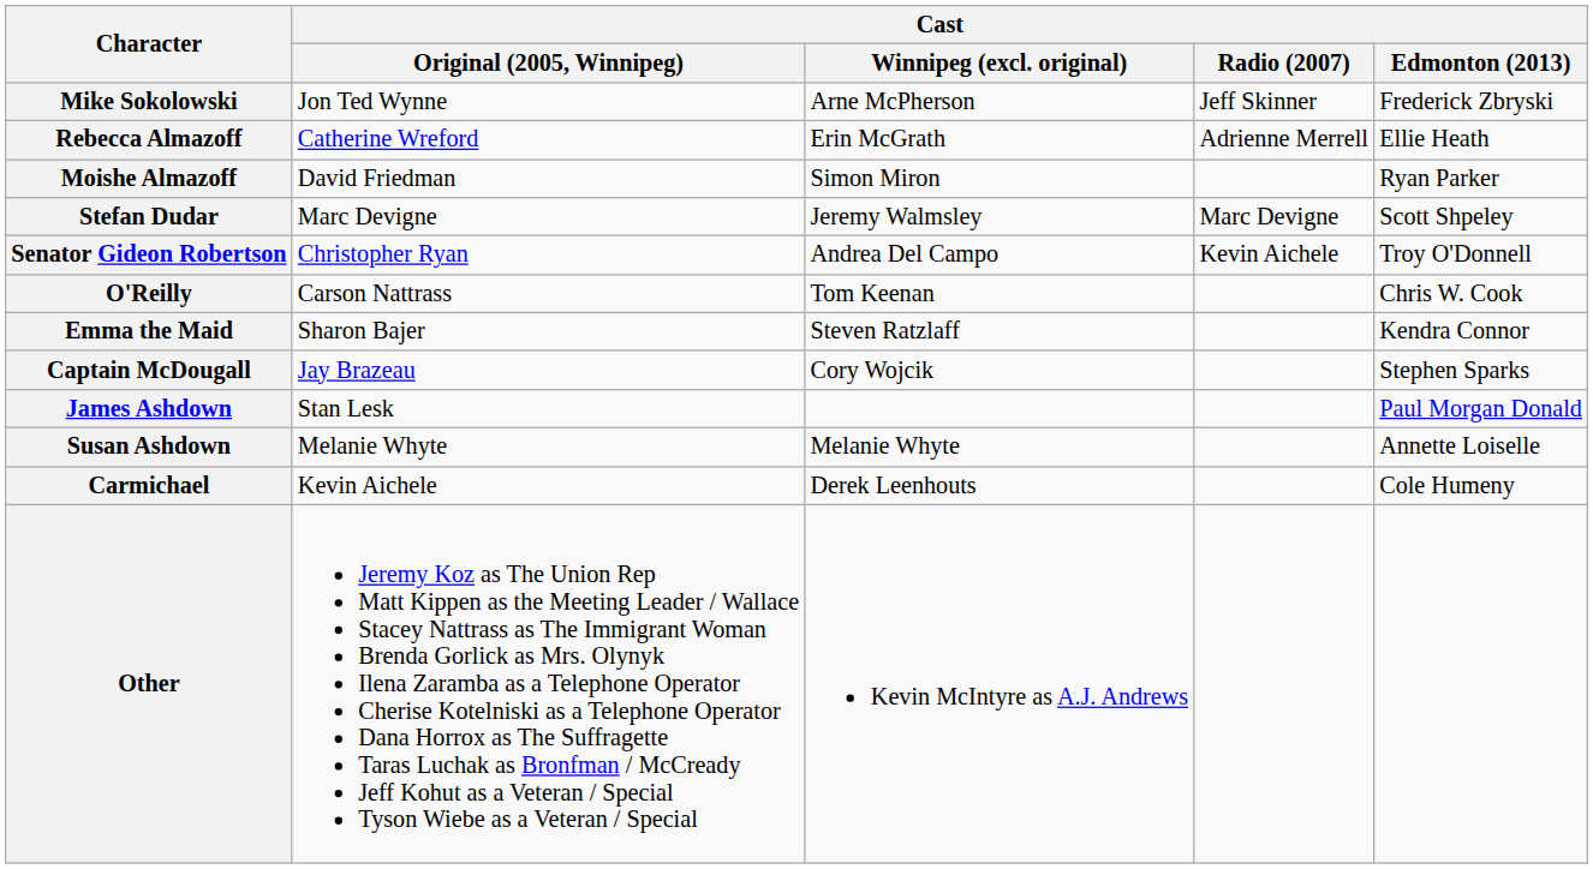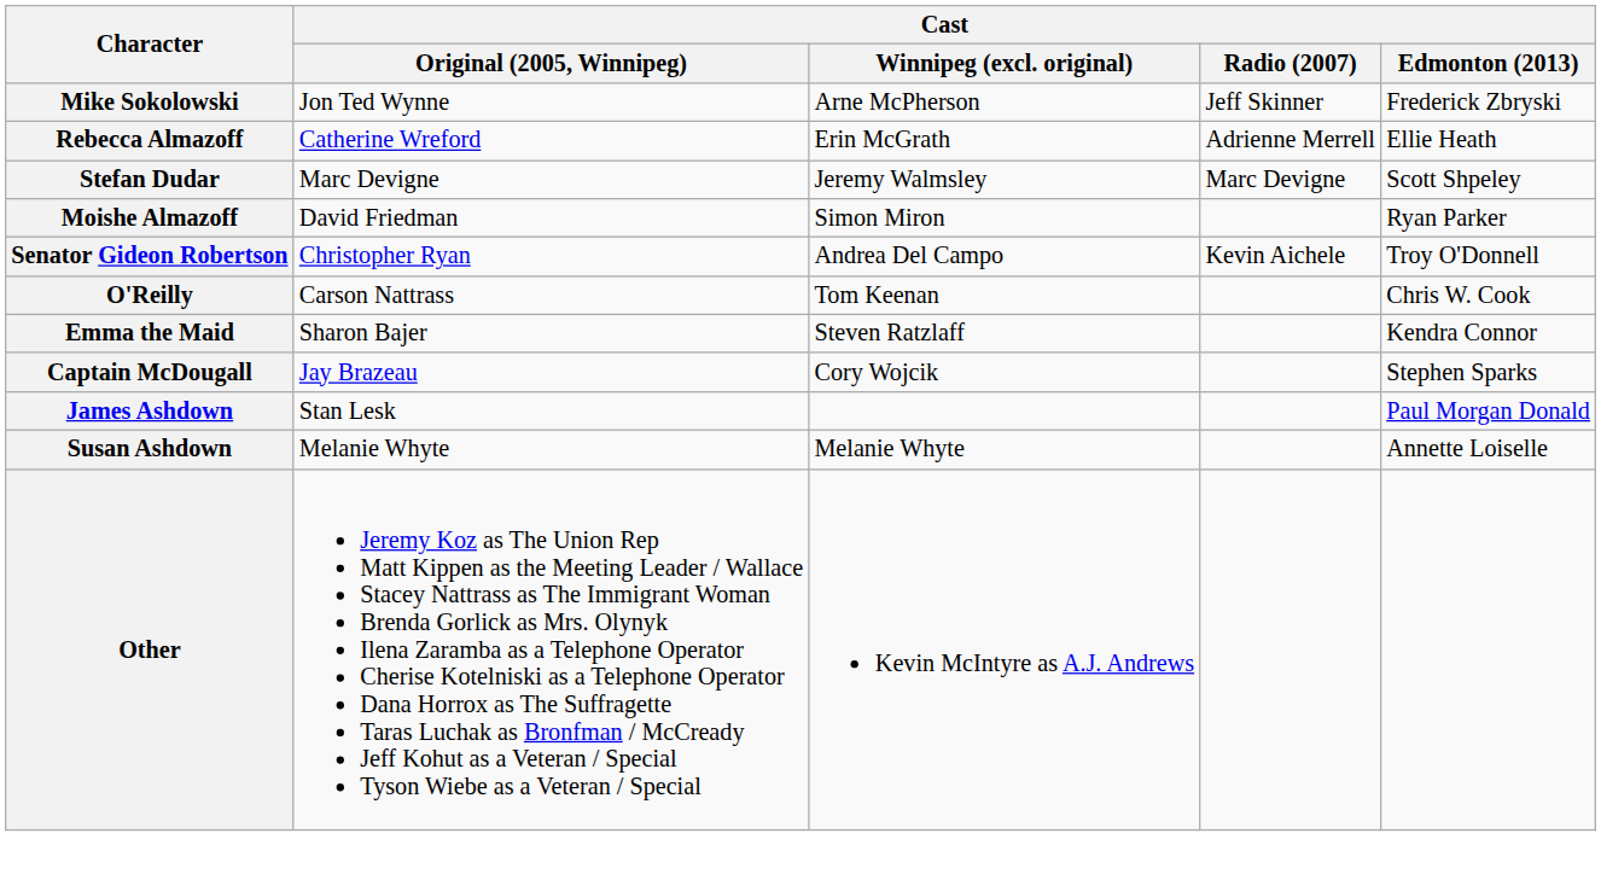rows swapped: Stefan Dudar <-> Moishe Almazoff
- row: Carmichael | Kevin Aichele | Derek Leenhouts | Cole Humeny
